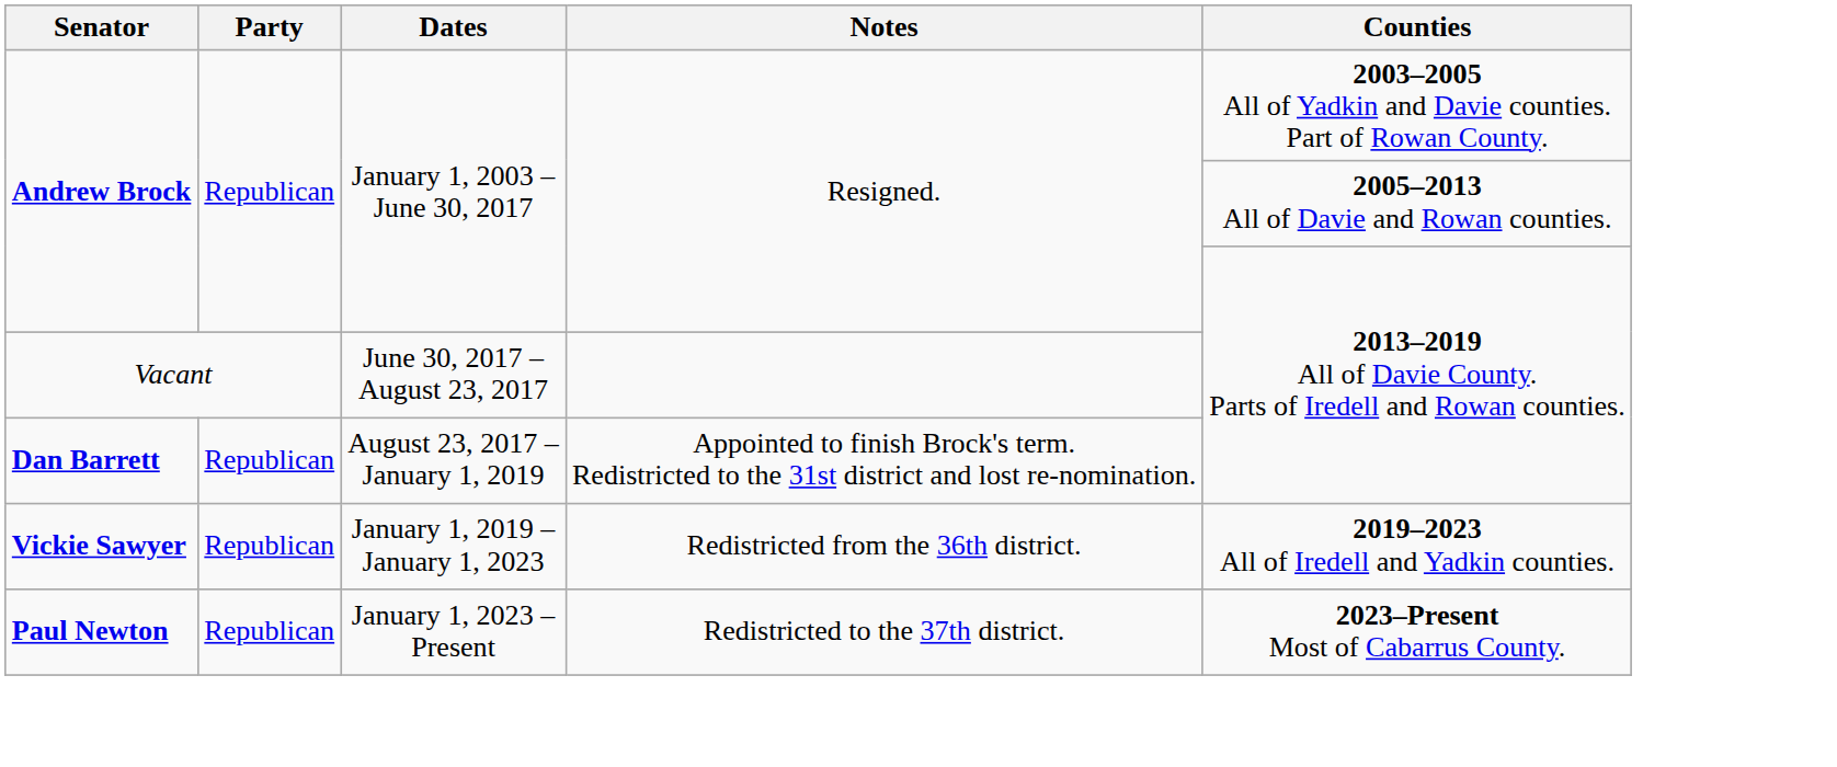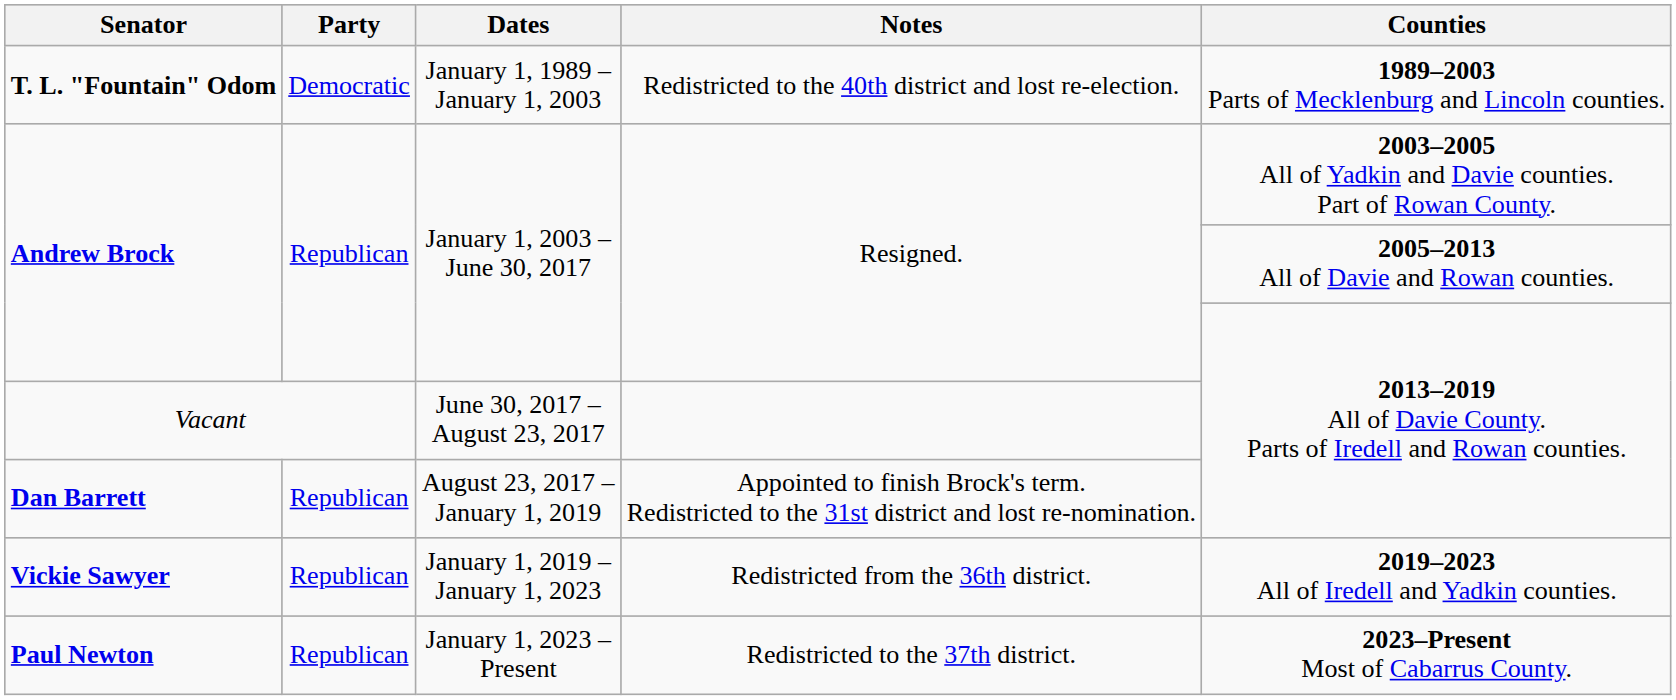+ row: T. L. "Fountain" Odom | Democratic | January 1, 1989 – January 1, 2003 | Redistricted to the 40th district and lost re-election. | 1989–2003 Parts of Mecklenburg and Lincoln counties.
